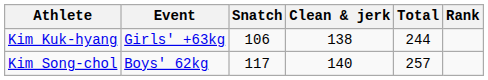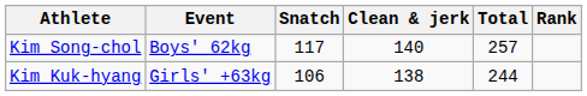rows swapped: Kim Song-chol <-> Kim Kuk-hyang
